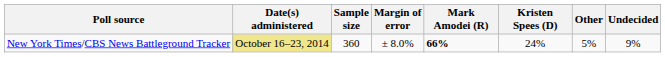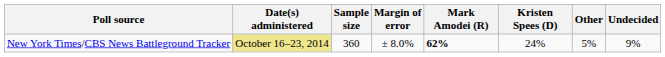New York Times/CBS News Battleground Tracker | Mark Amodei (R): 66% -> 62%
